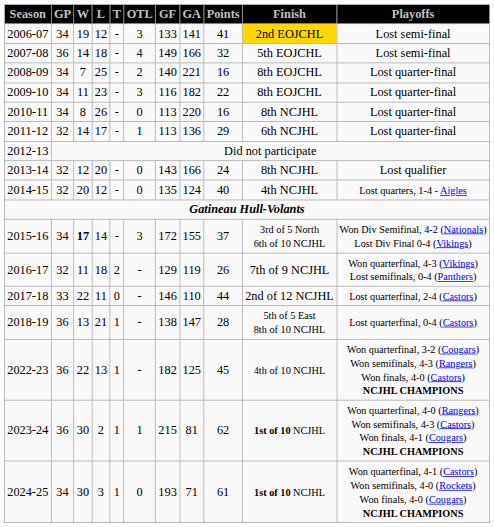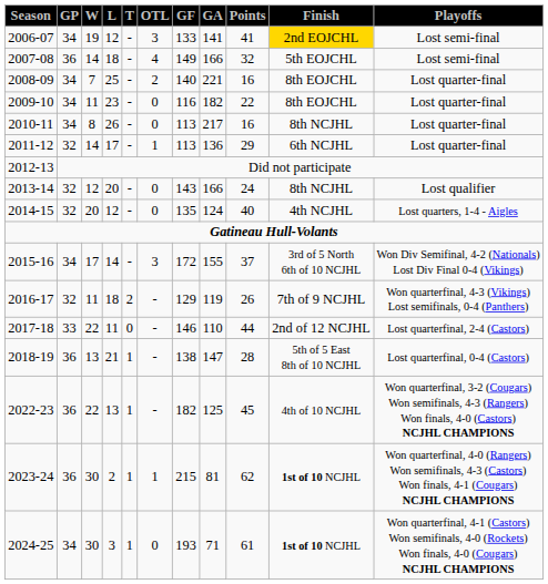2009-10 | OTL: 3 -> 0
2010-11 | GA: 220 -> 217
2015-16 | W: bold -> normal
